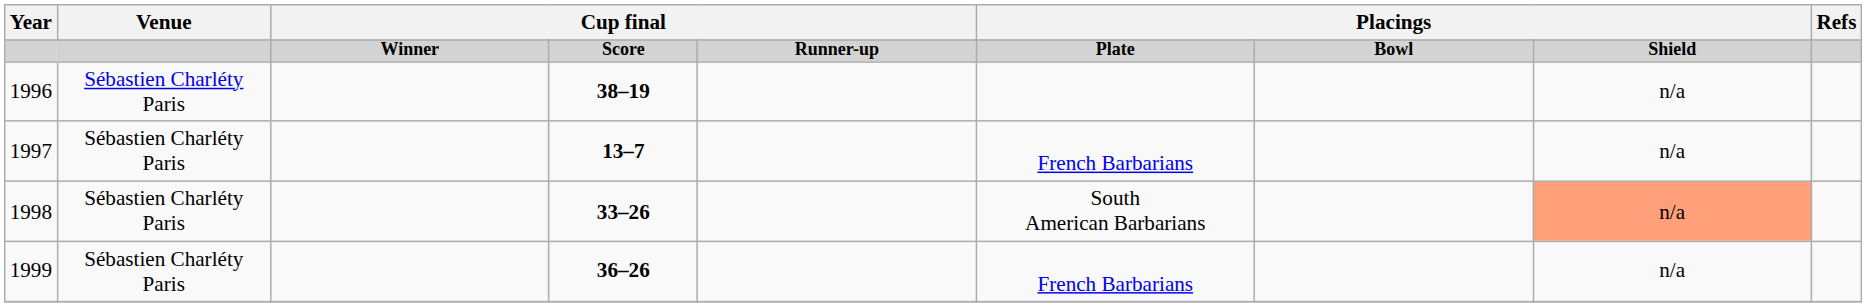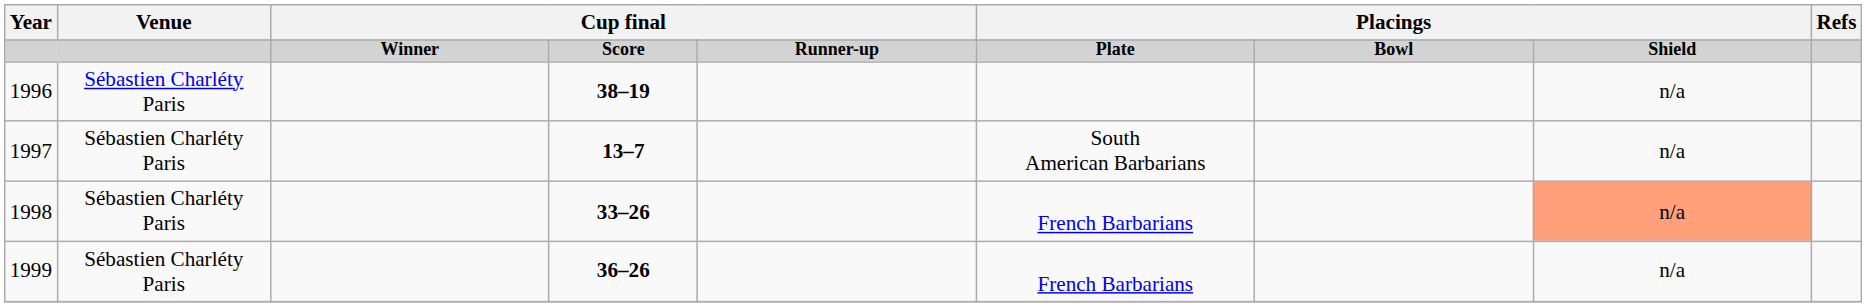1997 | column 6: French Barbarians -> South American Barbarians
1998 | column 6: South American Barbarians -> French Barbarians
